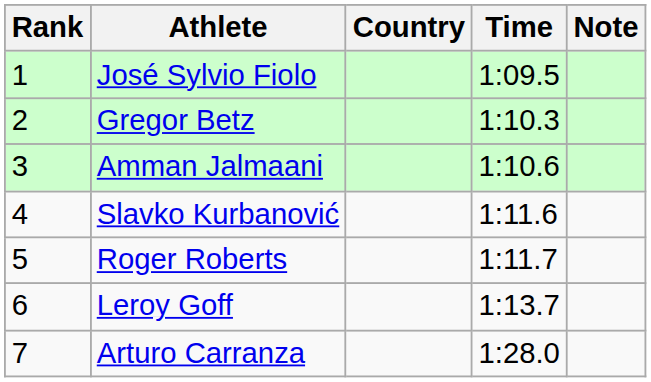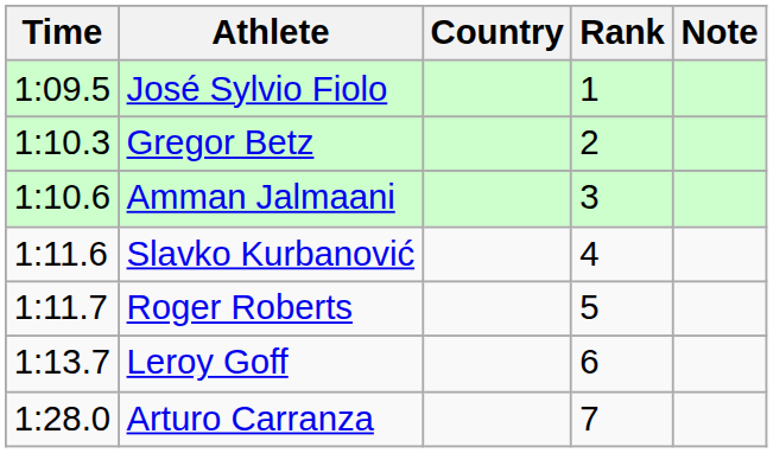columns swapped: Rank <-> Time
